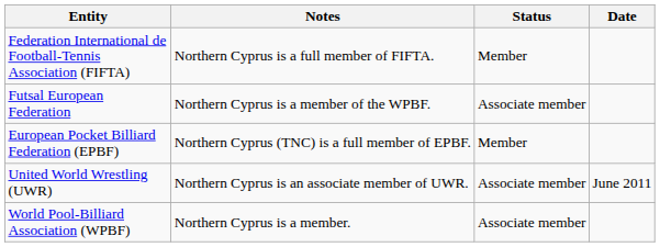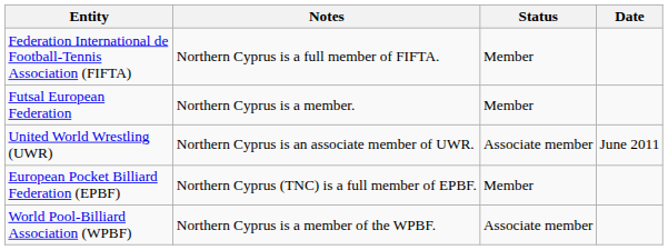Futsal European Federation | Notes: Northern Cyprus is a member of the WPBF. -> Northern Cyprus is a member.
Futsal European Federation | Status: Associate member -> Member
rows swapped: European Pocket Billiard Federation (EPBF) <-> United World Wrestling (UWR)
World Pool-Billiard Association (WPBF) | Notes: Northern Cyprus is a member. -> Northern Cyprus is a member of the WPBF.
